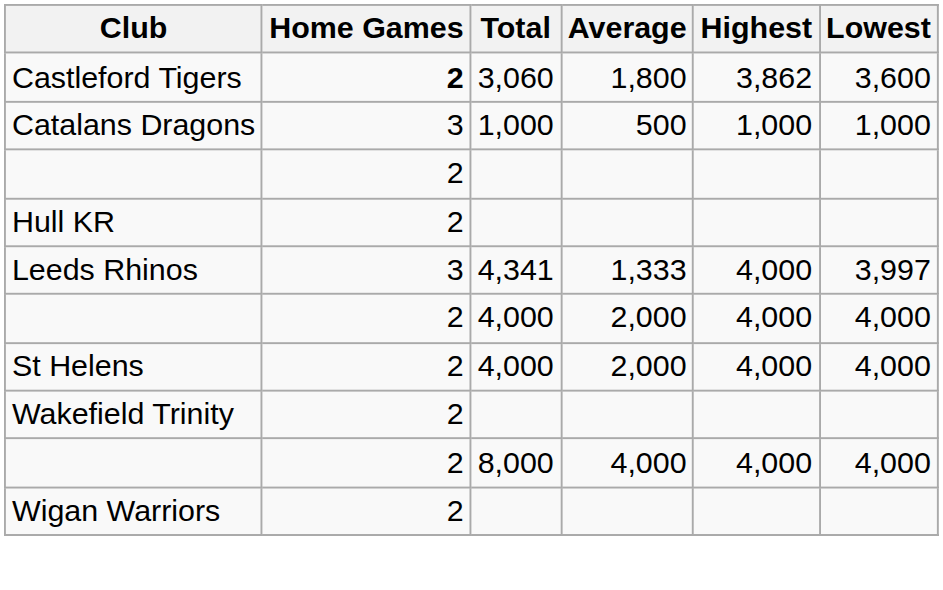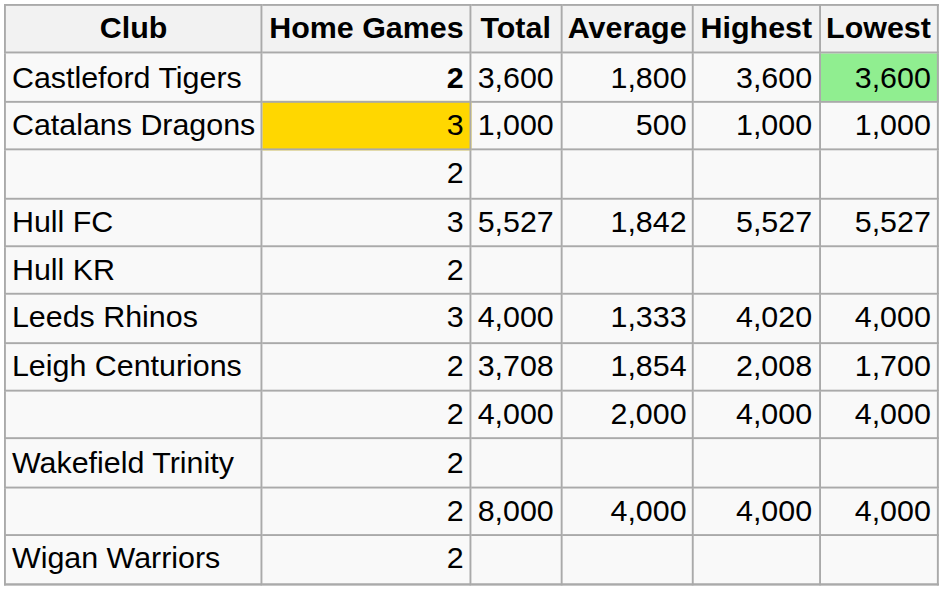Castleford Tigers | Total: 3,060 -> 3,600
Castleford Tigers | Highest: 3,862 -> 3,600
Castleford Tigers | Lowest: no background -> lightgreen background
Catalans Dragons | Home Games: no background -> gold background
+ row: Hull FC | 3 | 5,527 | 1,842 | 5,527 | 5,527
Leeds Rhinos | Total: 4,341 -> 4,000
Leeds Rhinos | Highest: 4,000 -> 4,020
Leeds Rhinos | Lowest: 3,997 -> 4,000
+ row: Leigh Centurions | 2 | 3,708 | 1,854 | 2,008 | 1,700
- row: St Helens | 2 | 4,000 | 2,000 | 4,000 | 4,000
